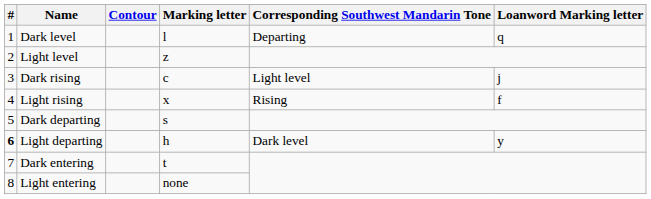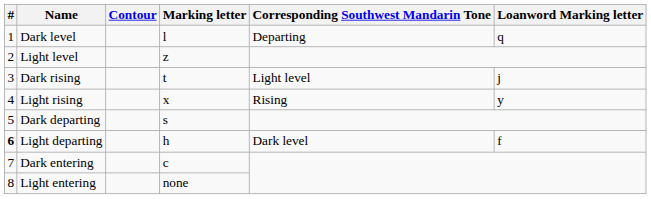Dark rising | Marking letter: c -> t
Light rising | Loanword Marking letter: f -> y
Light departing | Loanword Marking letter: y -> f
Dark entering | Marking letter: t -> c
